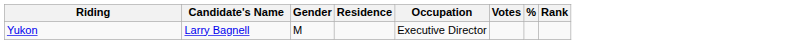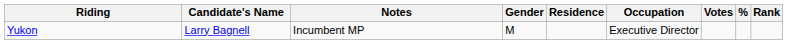+ column: Notes | Incumbent MP
